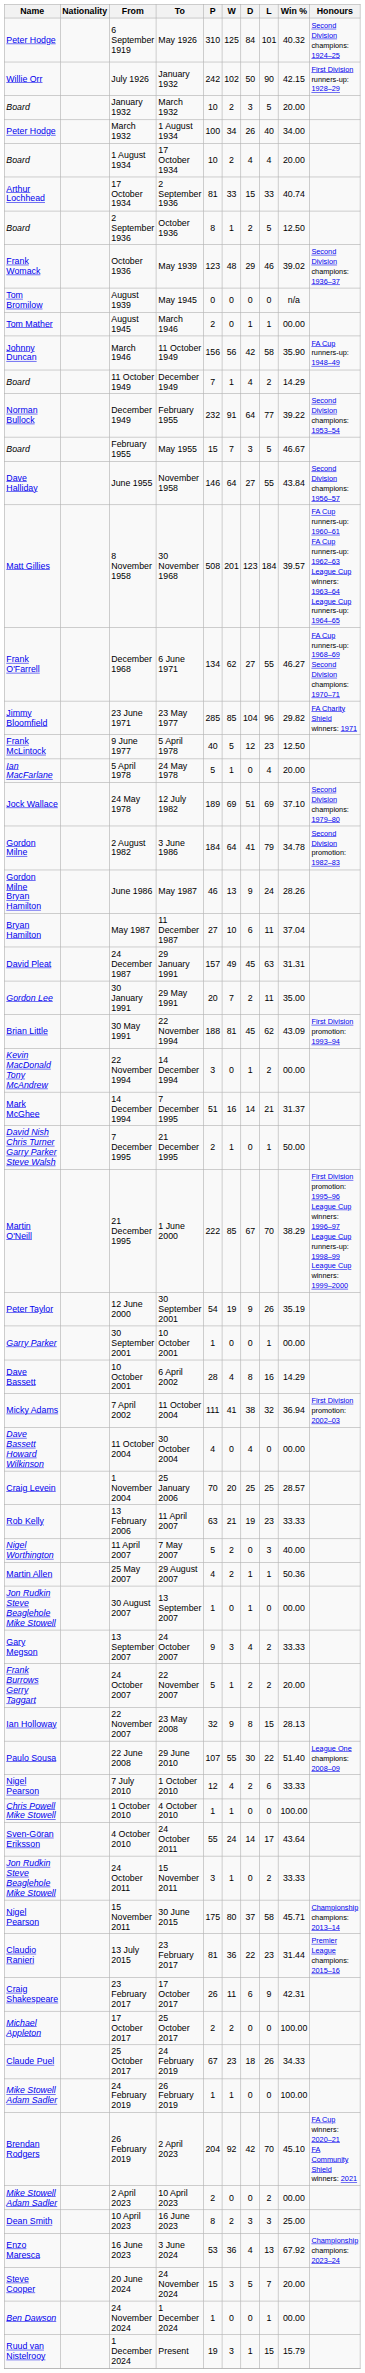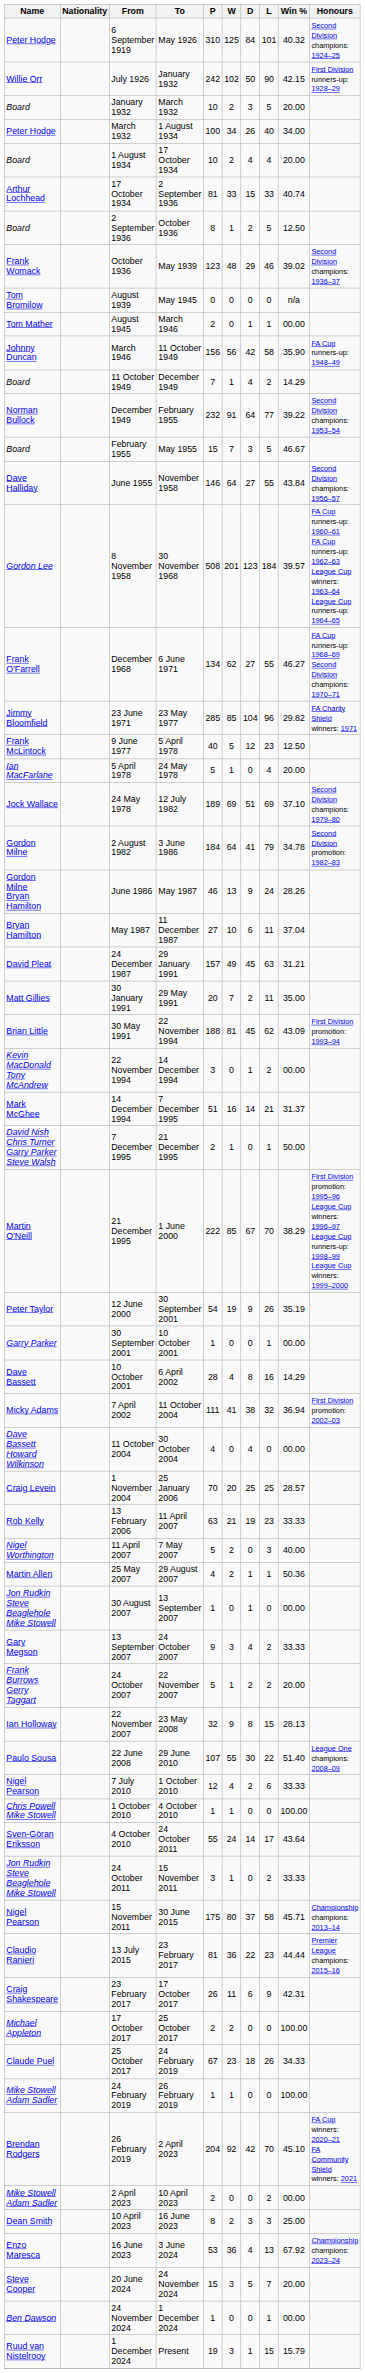8 November 1958 | Name: Matt Gillies -> Gordon Lee
24 December 1987 | Win %: 31.31 -> 31.21
30 January 1991 | Name: Gordon Lee -> Matt Gillies
13 July 2015 | Win %: 31.44 -> 44.44
